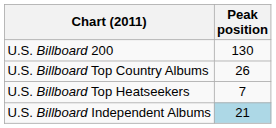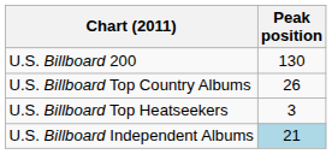U.S. Billboard Top Heatseekers | Peak position: 7 -> 3
